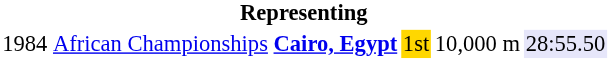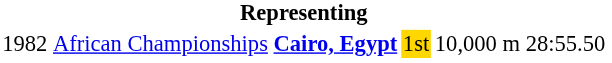African Championships | column 1: 1984 -> 1982
African Championships | column 6: lavender background -> no background
